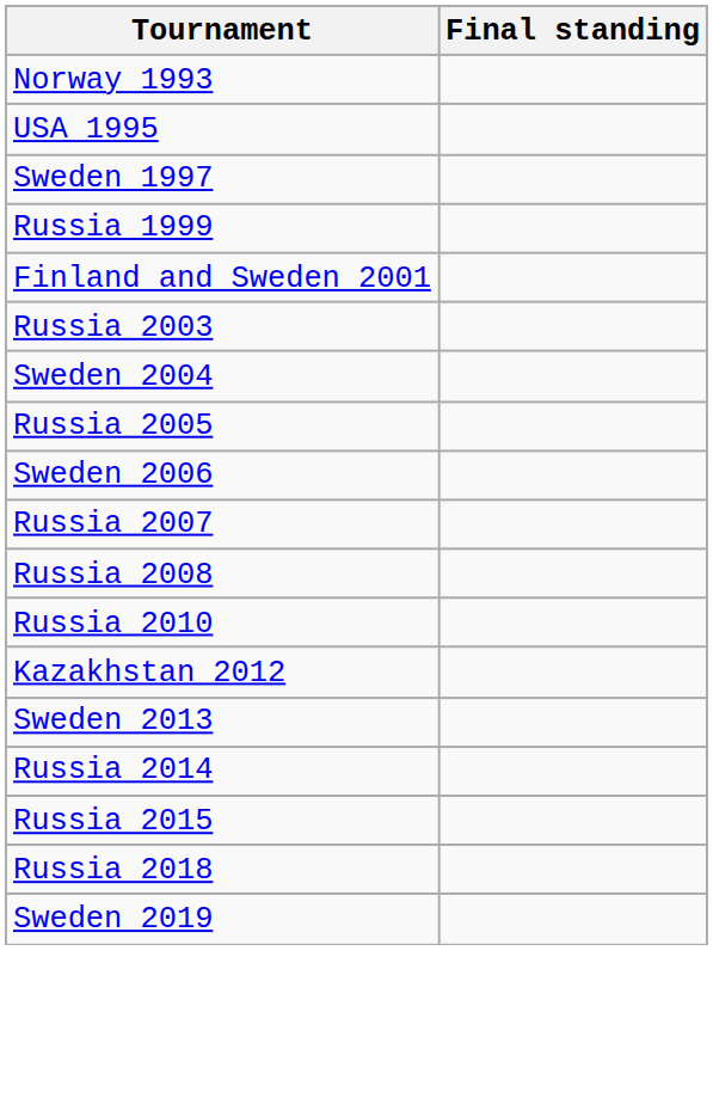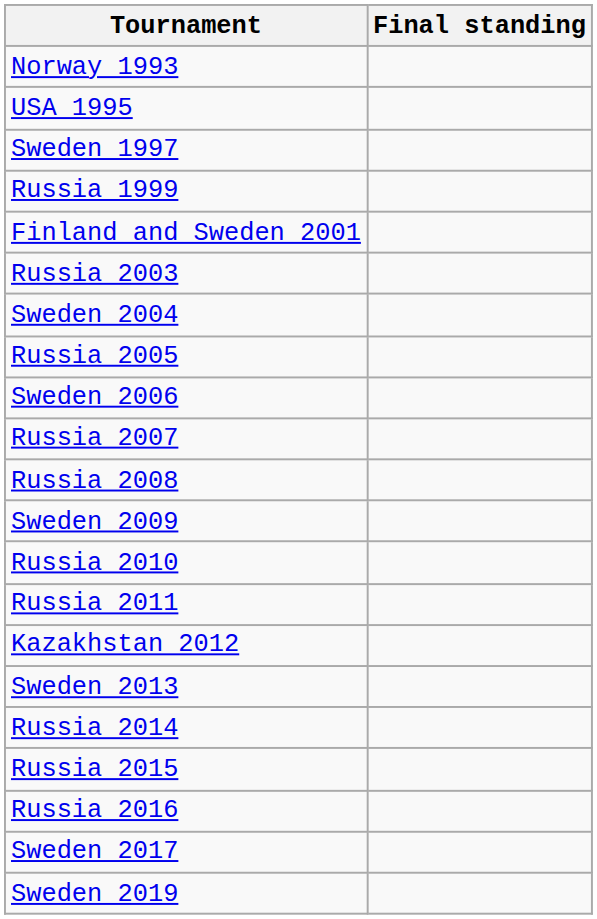+ row: Sweden 2009
+ row: Russia 2011
+ row: Russia 2016
+ row: Sweden 2017
- row: Russia 2018
